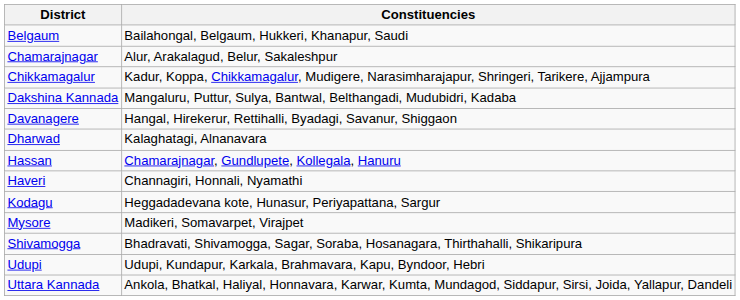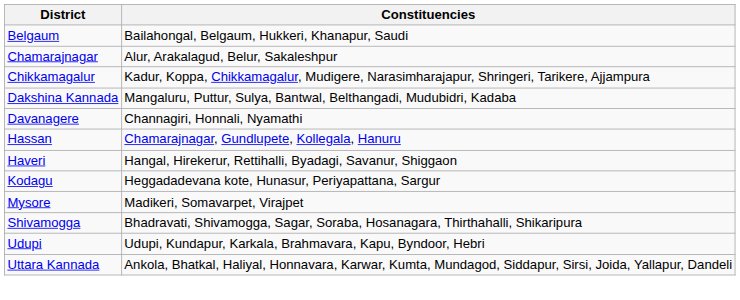Davanagere | Constituencies: Hangal, Hirekerur, Rettihalli, Byadagi, Savanur, Shiggaon -> Channagiri, Honnali, Nyamathi
- row: Dharwad | Kalaghatagi, Alnanavara
Haveri | Constituencies: Channagiri, Honnali, Nyamathi -> Hangal, Hirekerur, Rettihalli, Byadagi, Savanur, Shiggaon
